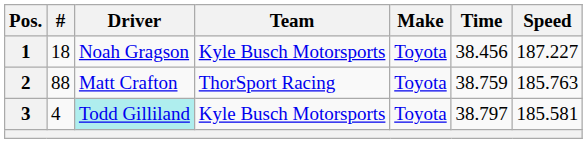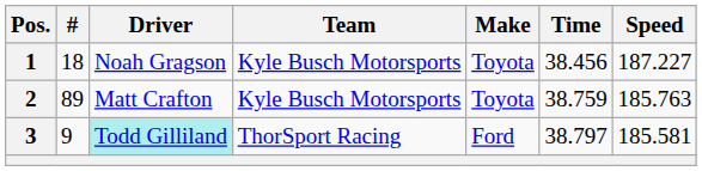2 | #: 88 -> 89
2 | Team: ThorSport Racing -> Kyle Busch Motorsports
3 | #: 4 -> 9
3 | Team: Kyle Busch Motorsports -> ThorSport Racing
3 | Make: Toyota -> Ford
